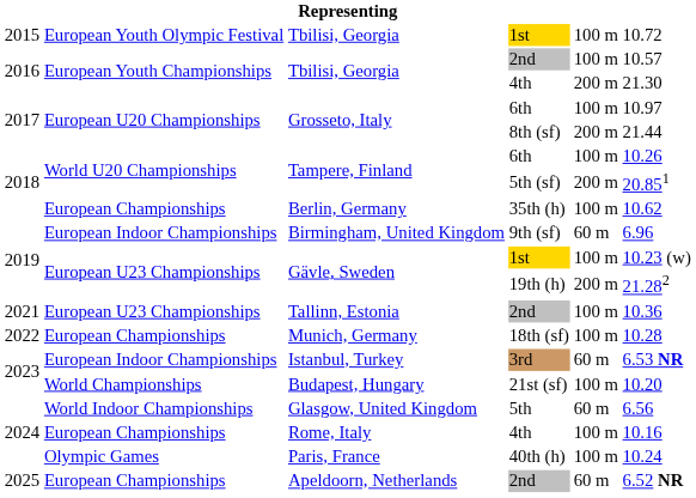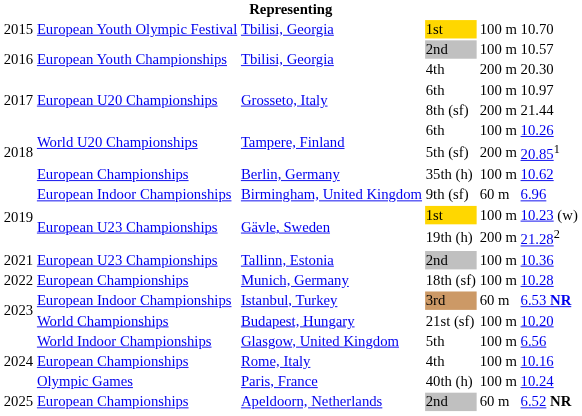Tbilisi, Georgia / 1st | column 6: 10.72 -> 10.70
Tbilisi, Georgia / 4th | column 6: 21.30 -> 20.30
Glasgow, United Kingdom | column 5: 60 m -> 100 m
